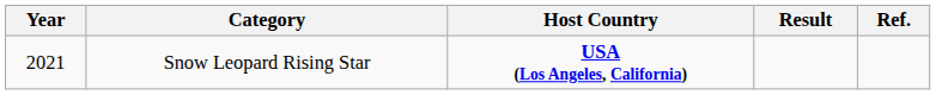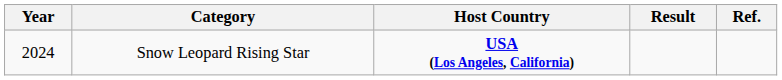Snow Leopard Rising Star | Year: 2021 -> 2024
